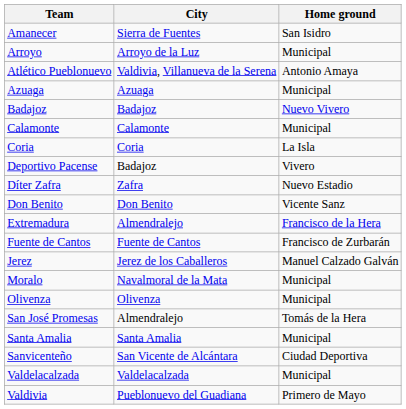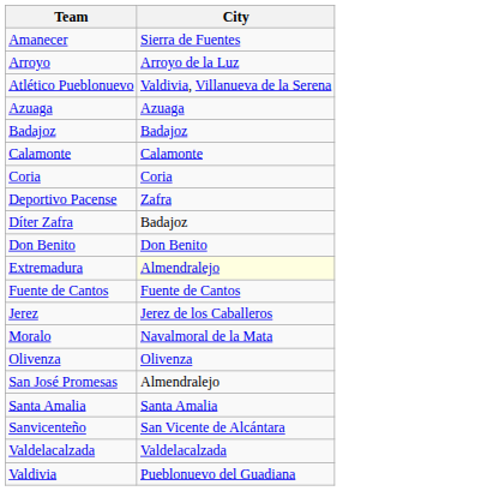- column: Home ground | San Isidro | Municipal | Antonio Amaya | Municipal | Nuevo Vivero | Municipal | La Isla | Vivero | Nuevo Estadio | Vicente Sanz | Francisco de la Hera | Francisco de Zurbarán | Manuel Calzado Galván | Municipal | Municipal | Tomás de la Hera | Municipal | Ciudad Deportiva | Municipal | Primero de Mayo
Deportivo Pacense | City: Badajoz -> Zafra
Díter Zafra | City: Zafra -> Badajoz
Extremadura | City: no background -> lightyellow background
